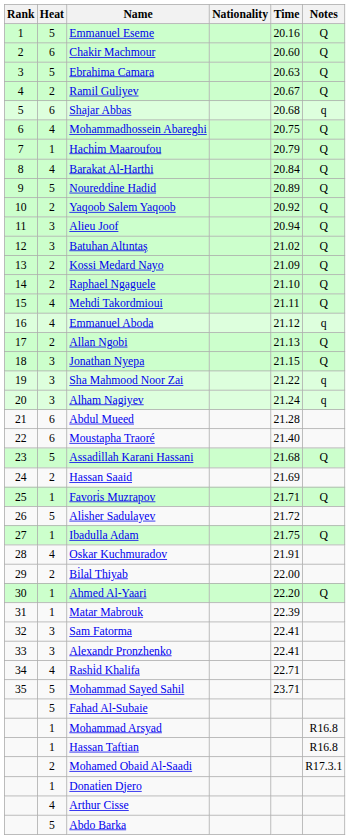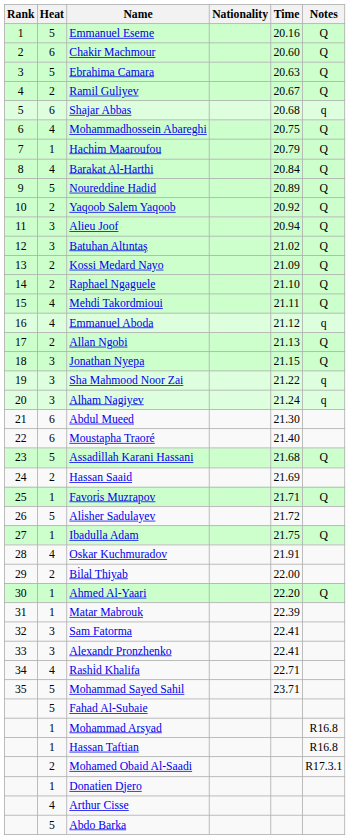Abdul Mueed | Time: 21.28 -> 21.30
